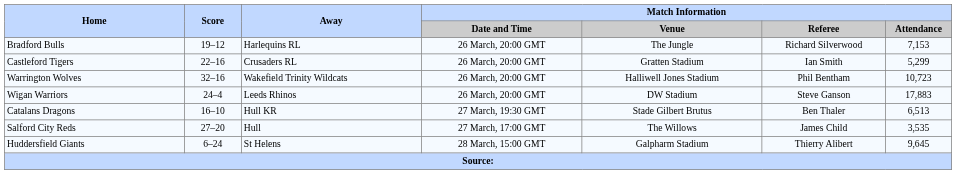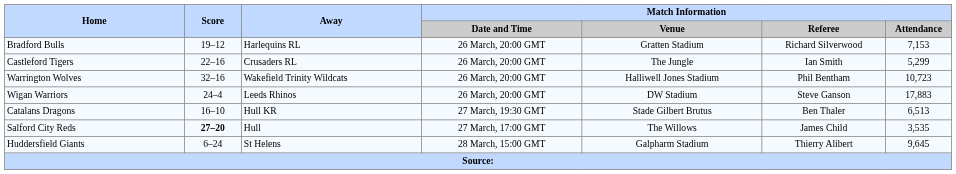Bradford Bulls | Match Information / Venue: The Jungle -> Gratten Stadium
Castleford Tigers | Match Information / Venue: Gratten Stadium -> The Jungle
Salford City Reds | Score: normal -> bold
